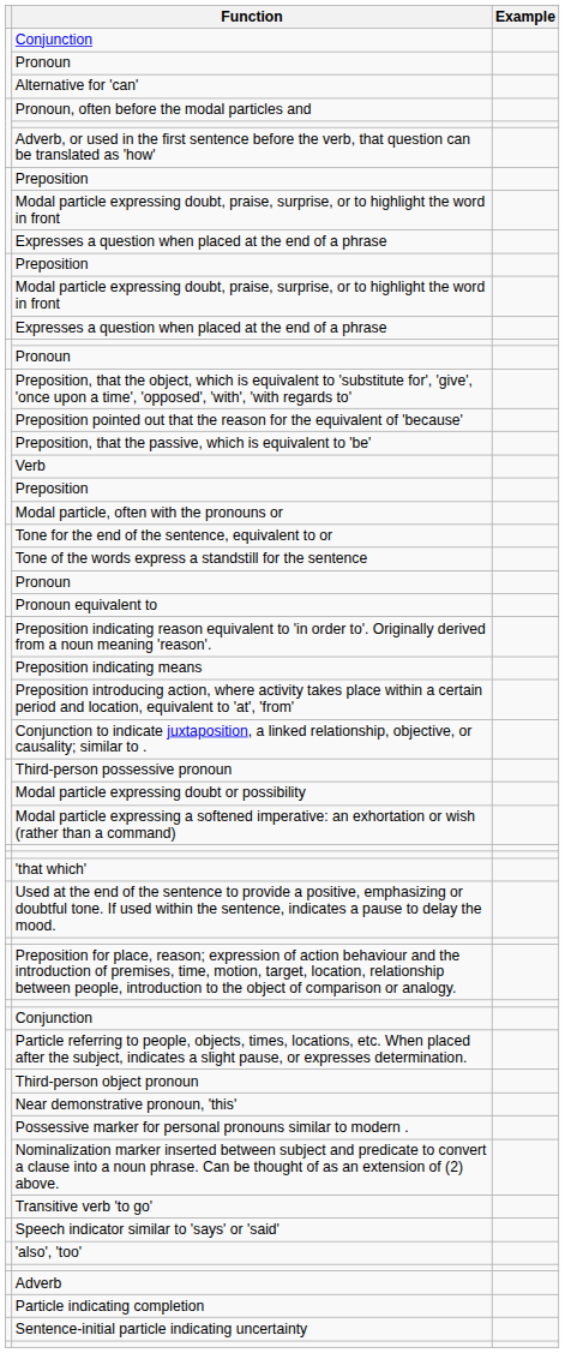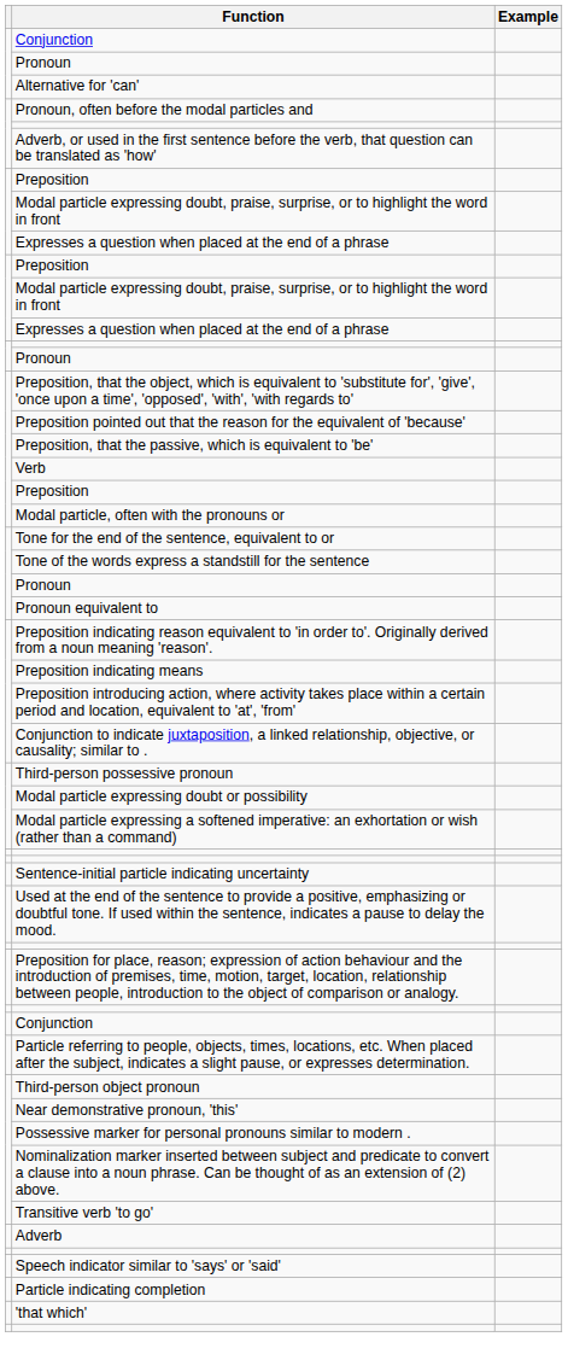rows swapped: 'that which' <-> Sentence-initial particle indicating uncertainty
rows swapped: Speech indicator similar to 'says' or 'said' <-> Adverb
- row: 'also', 'too'
